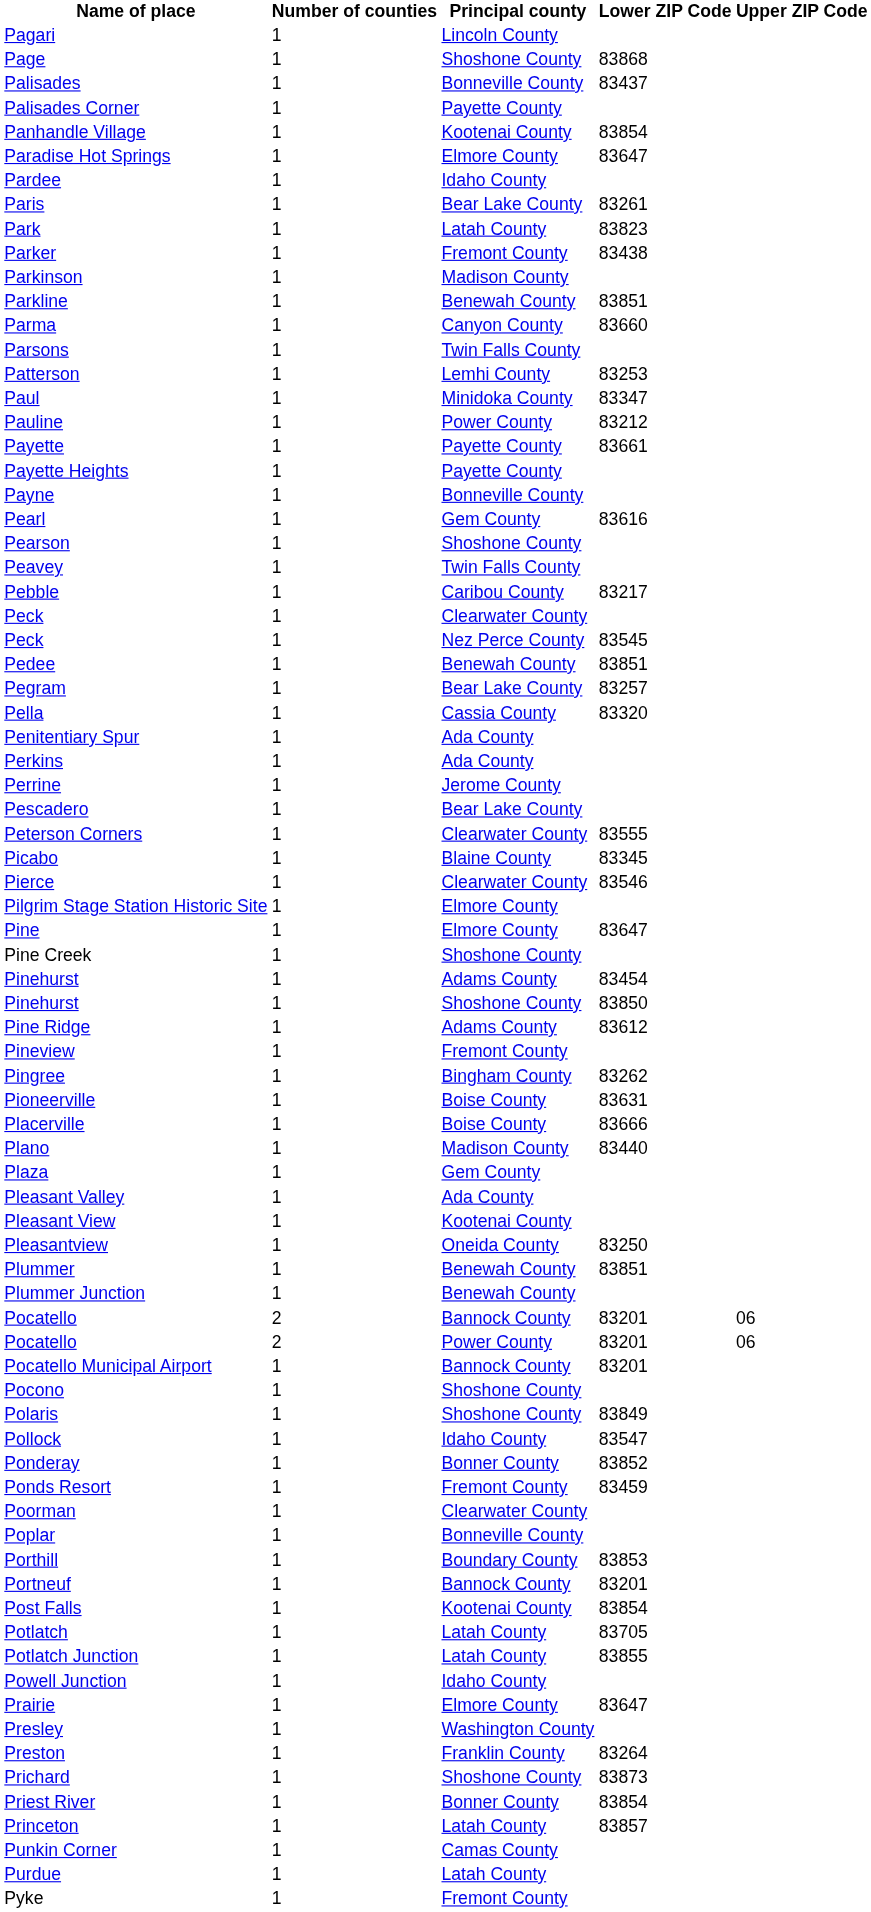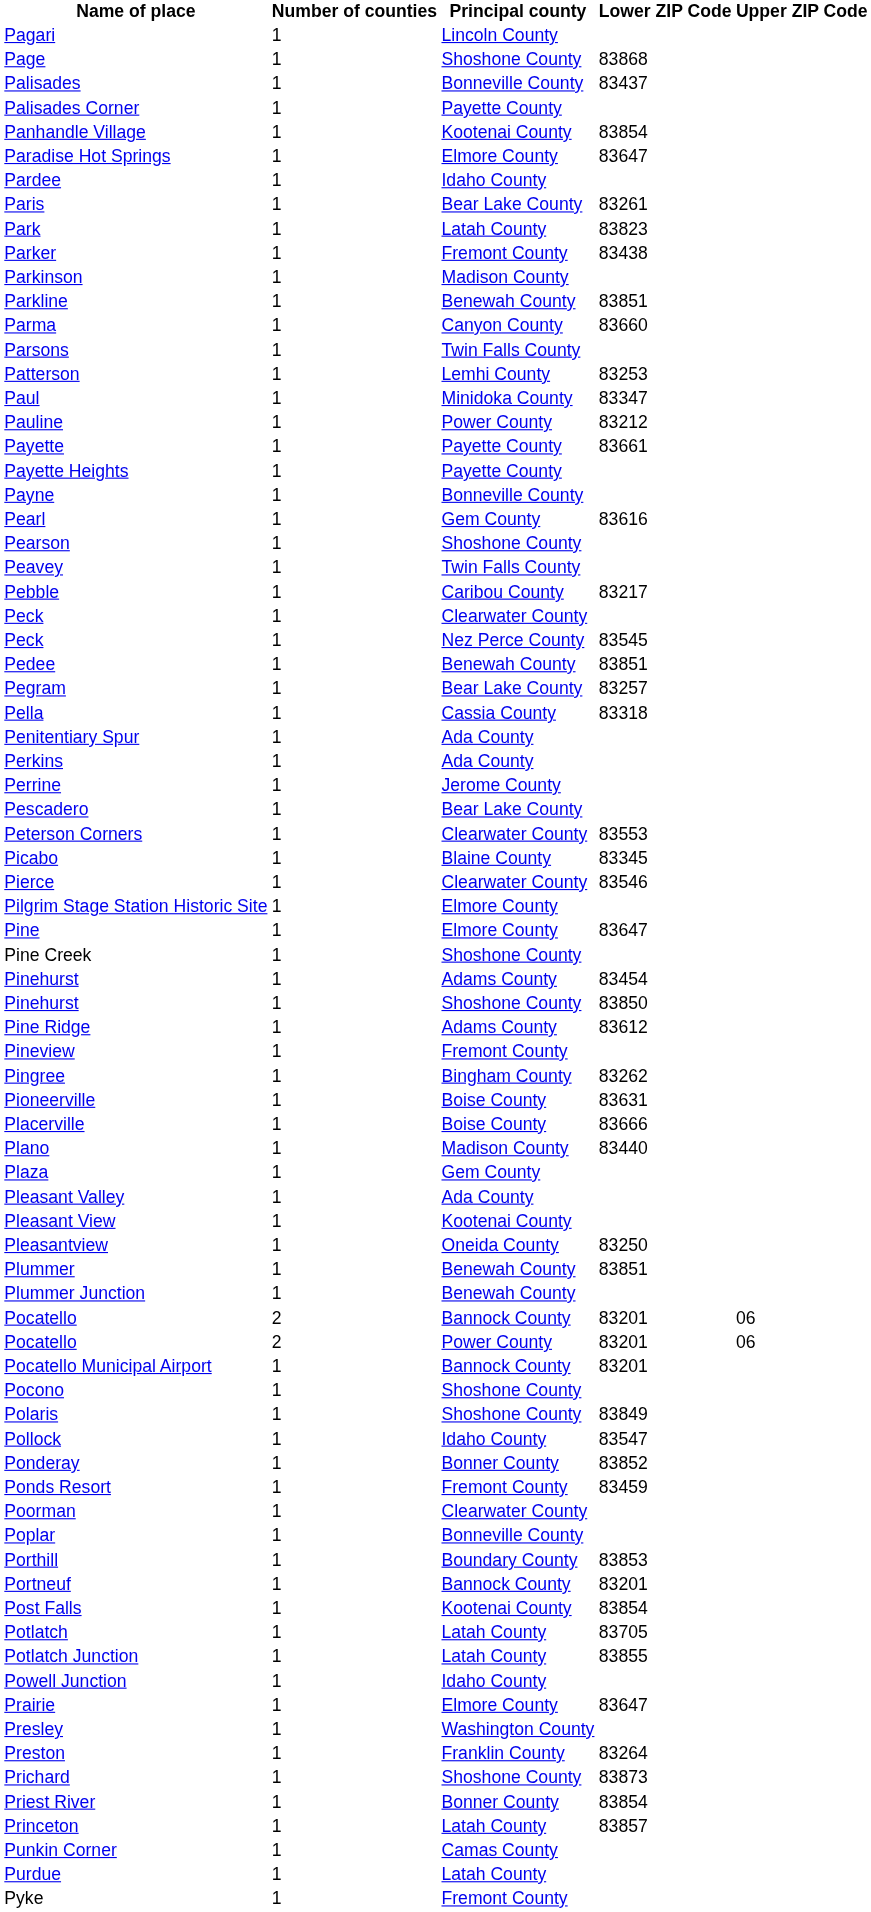Pella | Lower ZIP Code: 83320 -> 83318
Peterson Corners | Lower ZIP Code: 83555 -> 83553
